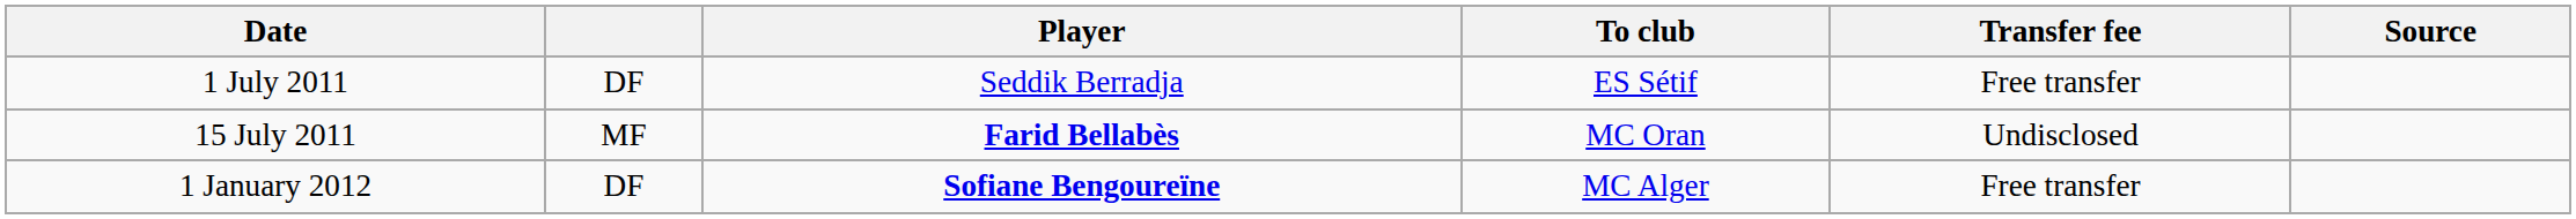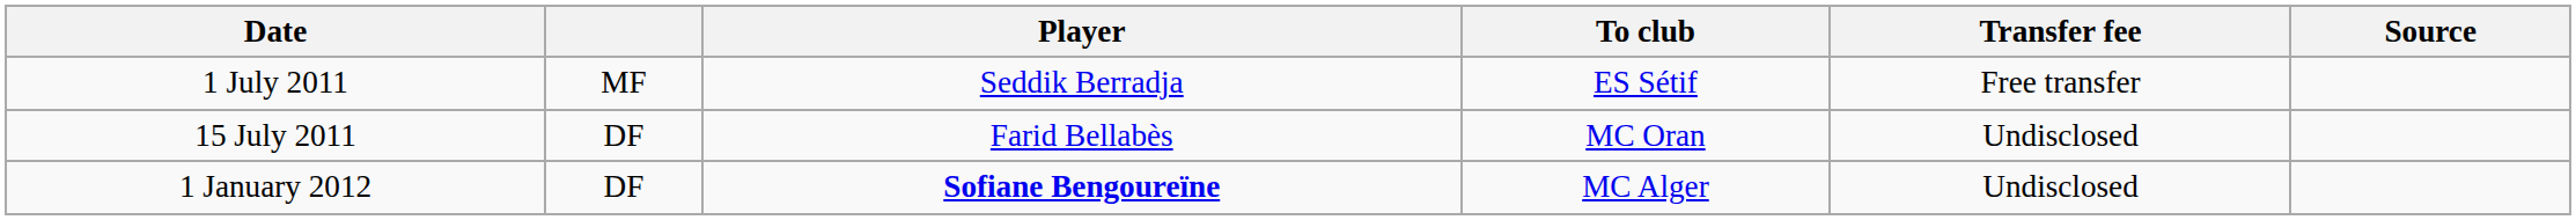1 July 2011 | column 2: DF -> MF
15 July 2011 | column 2: MF -> DF
15 July 2011 | Player: bold -> normal
1 January 2012 | Transfer fee: Free transfer -> Undisclosed
